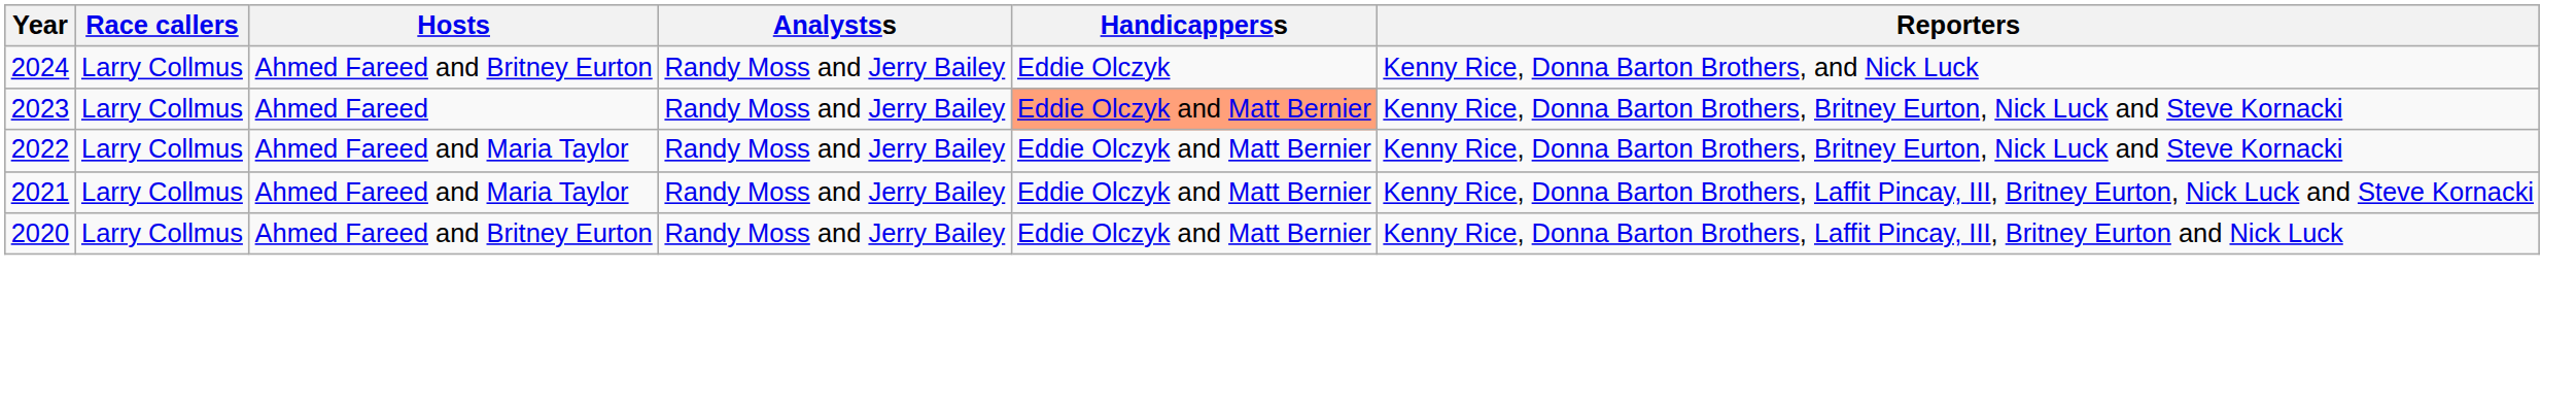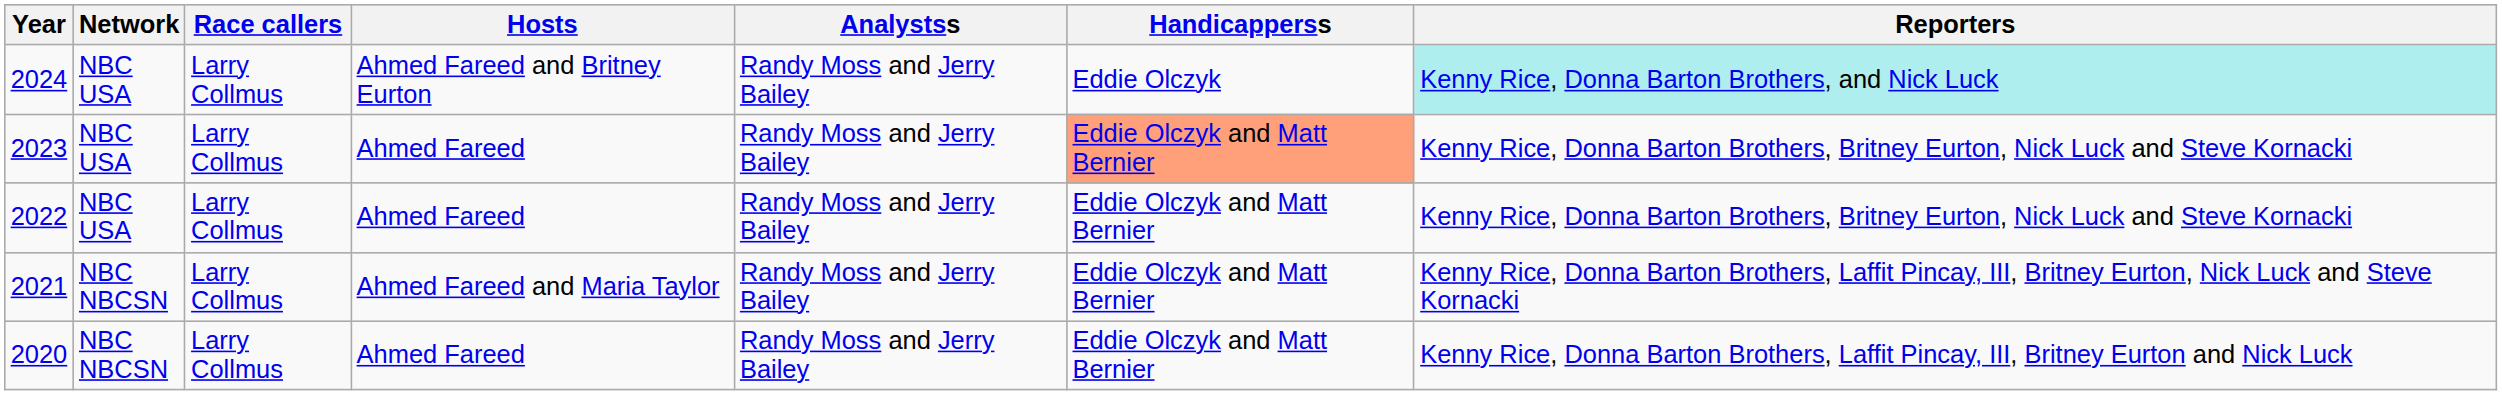+ column: Network | NBC USA | NBC USA | NBC USA | NBC NBCSN | NBC NBCSN
2024 | Reporters: no background -> paleturquoise background
2022 | Hosts: Ahmed Fareed and Maria Taylor -> Ahmed Fareed
2020 | Hosts: Ahmed Fareed and Britney Eurton -> Ahmed Fareed
